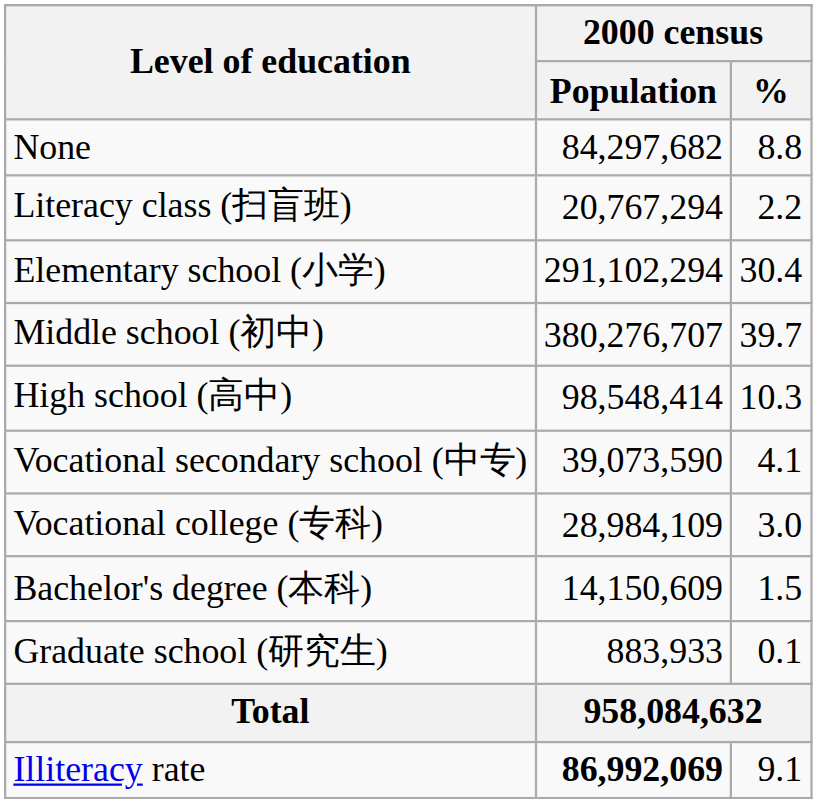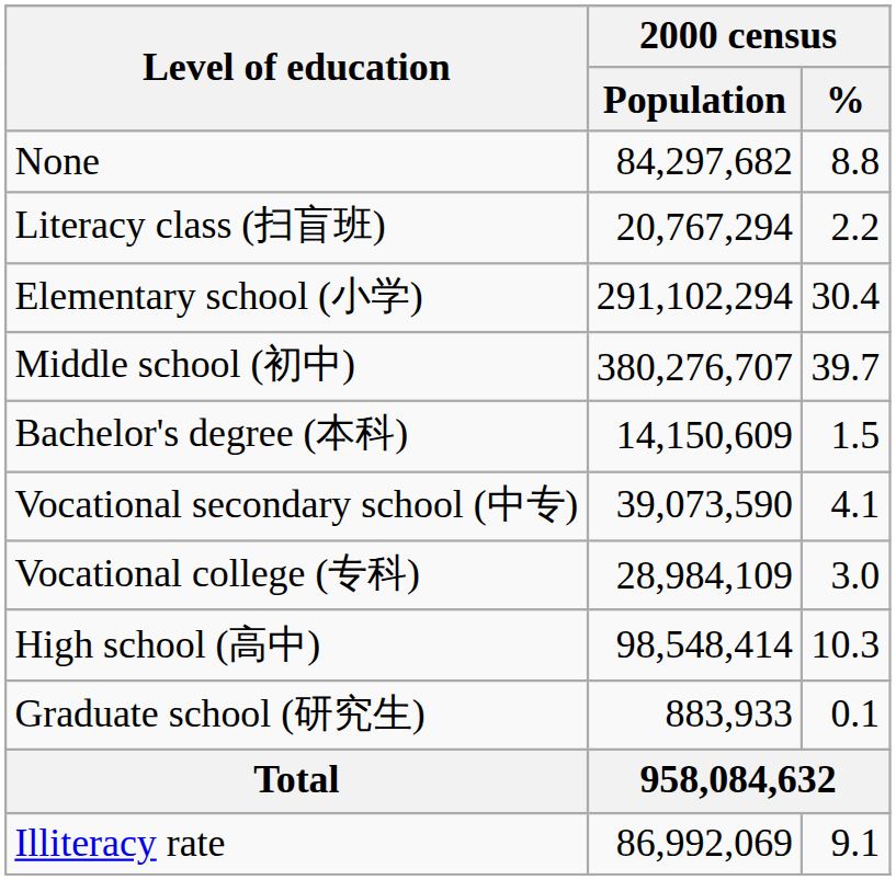rows swapped: High school (高中) <-> Bachelor's degree (本科)
Illiteracy rate | 2000 census / Population: bold -> normal
